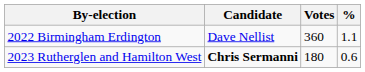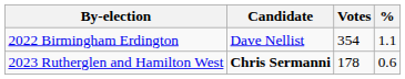2022 Birmingham Erdington | Votes: 360 -> 354
2023 Rutherglen and Hamilton West | Votes: 180 -> 178
